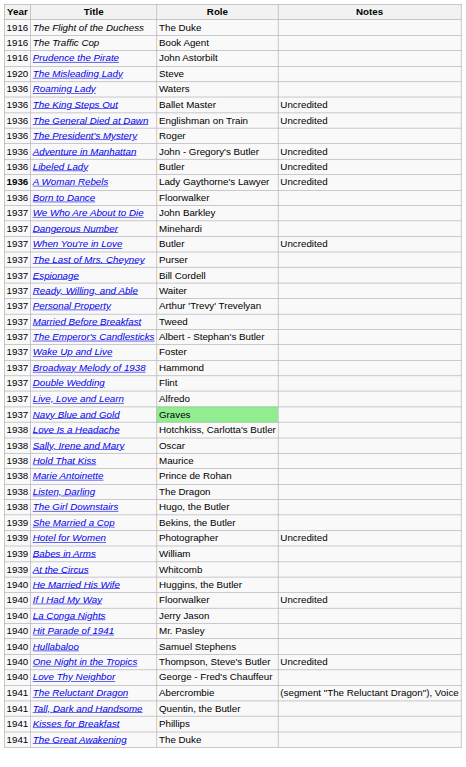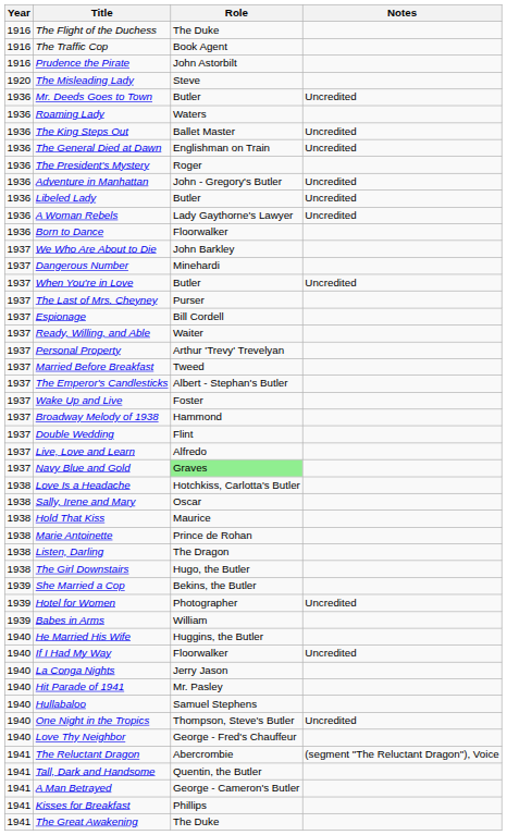+ row: 1936 | Mr. Deeds Goes to Town | Butler | Uncredited
A Woman Rebels | Year: bold -> normal
- row: 1939 | At the Circus | Whitcomb
+ row: 1941 | A Man Betrayed | George - Cameron's Butler
